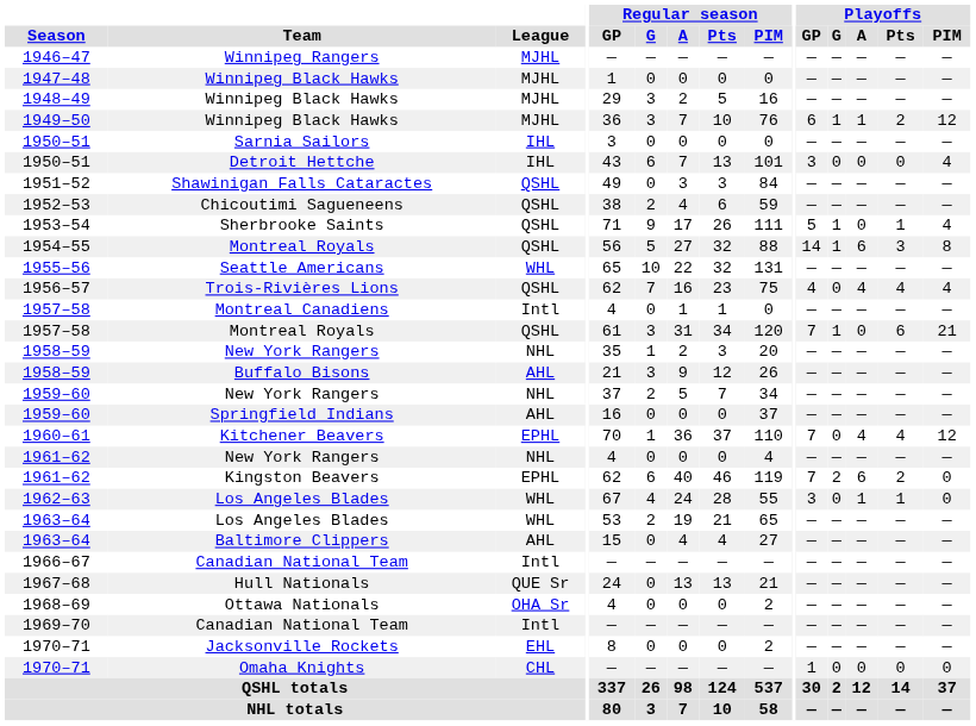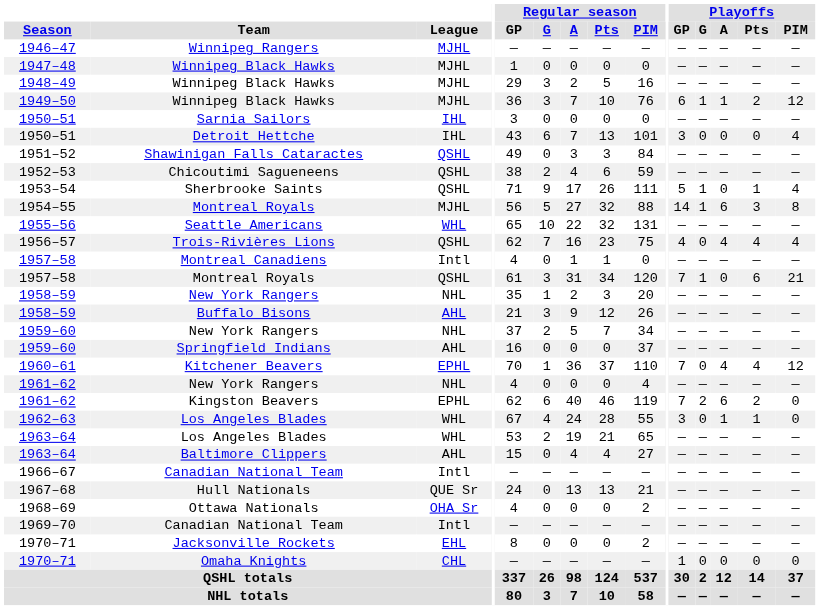1954–55 | League: QSHL -> MJHL
